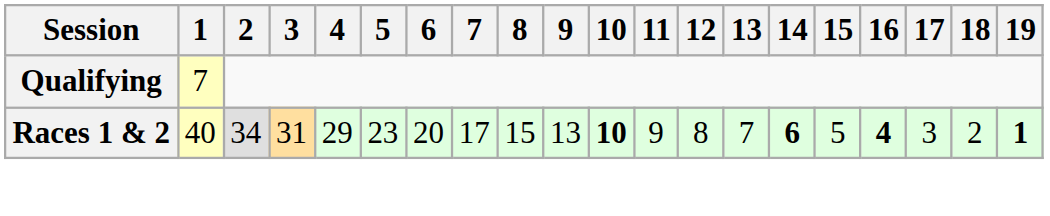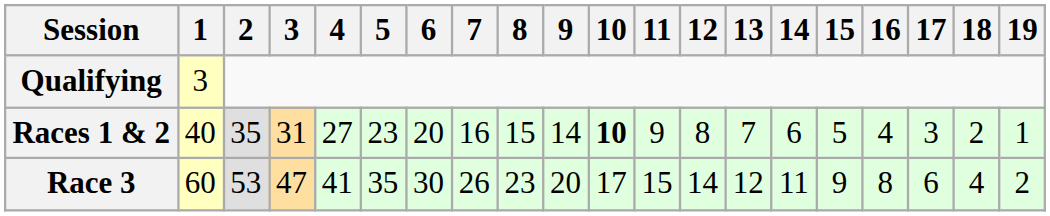Qualifying | 1: 7 -> 3
Races 1 & 2 | 2: 34 -> 35
Races 1 & 2 | 4: 29 -> 27
Races 1 & 2 | 7: 17 -> 16
Races 1 & 2 | 9: 13 -> 14
Races 1 & 2 | 14: bold -> normal
Races 1 & 2 | 16: bold -> normal
Races 1 & 2 | 19: bold -> normal
+ row: Race 3 | 60 | 53 | 47 | 41 | 35 | 30 | 26 | 23 | 20 | 17 | 15 | 14 | 12 | 11 | 9 | 8 | 6 | 4 | 2
